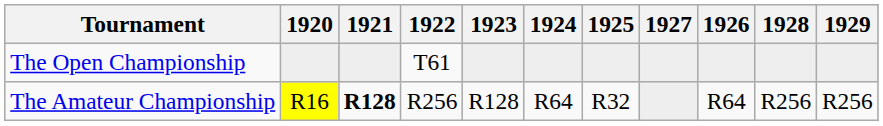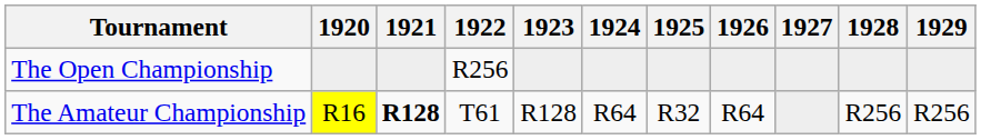columns swapped: 1926 <-> 1927
The Open Championship | 1922: T61 -> R256
The Amateur Championship | 1922: R256 -> T61
